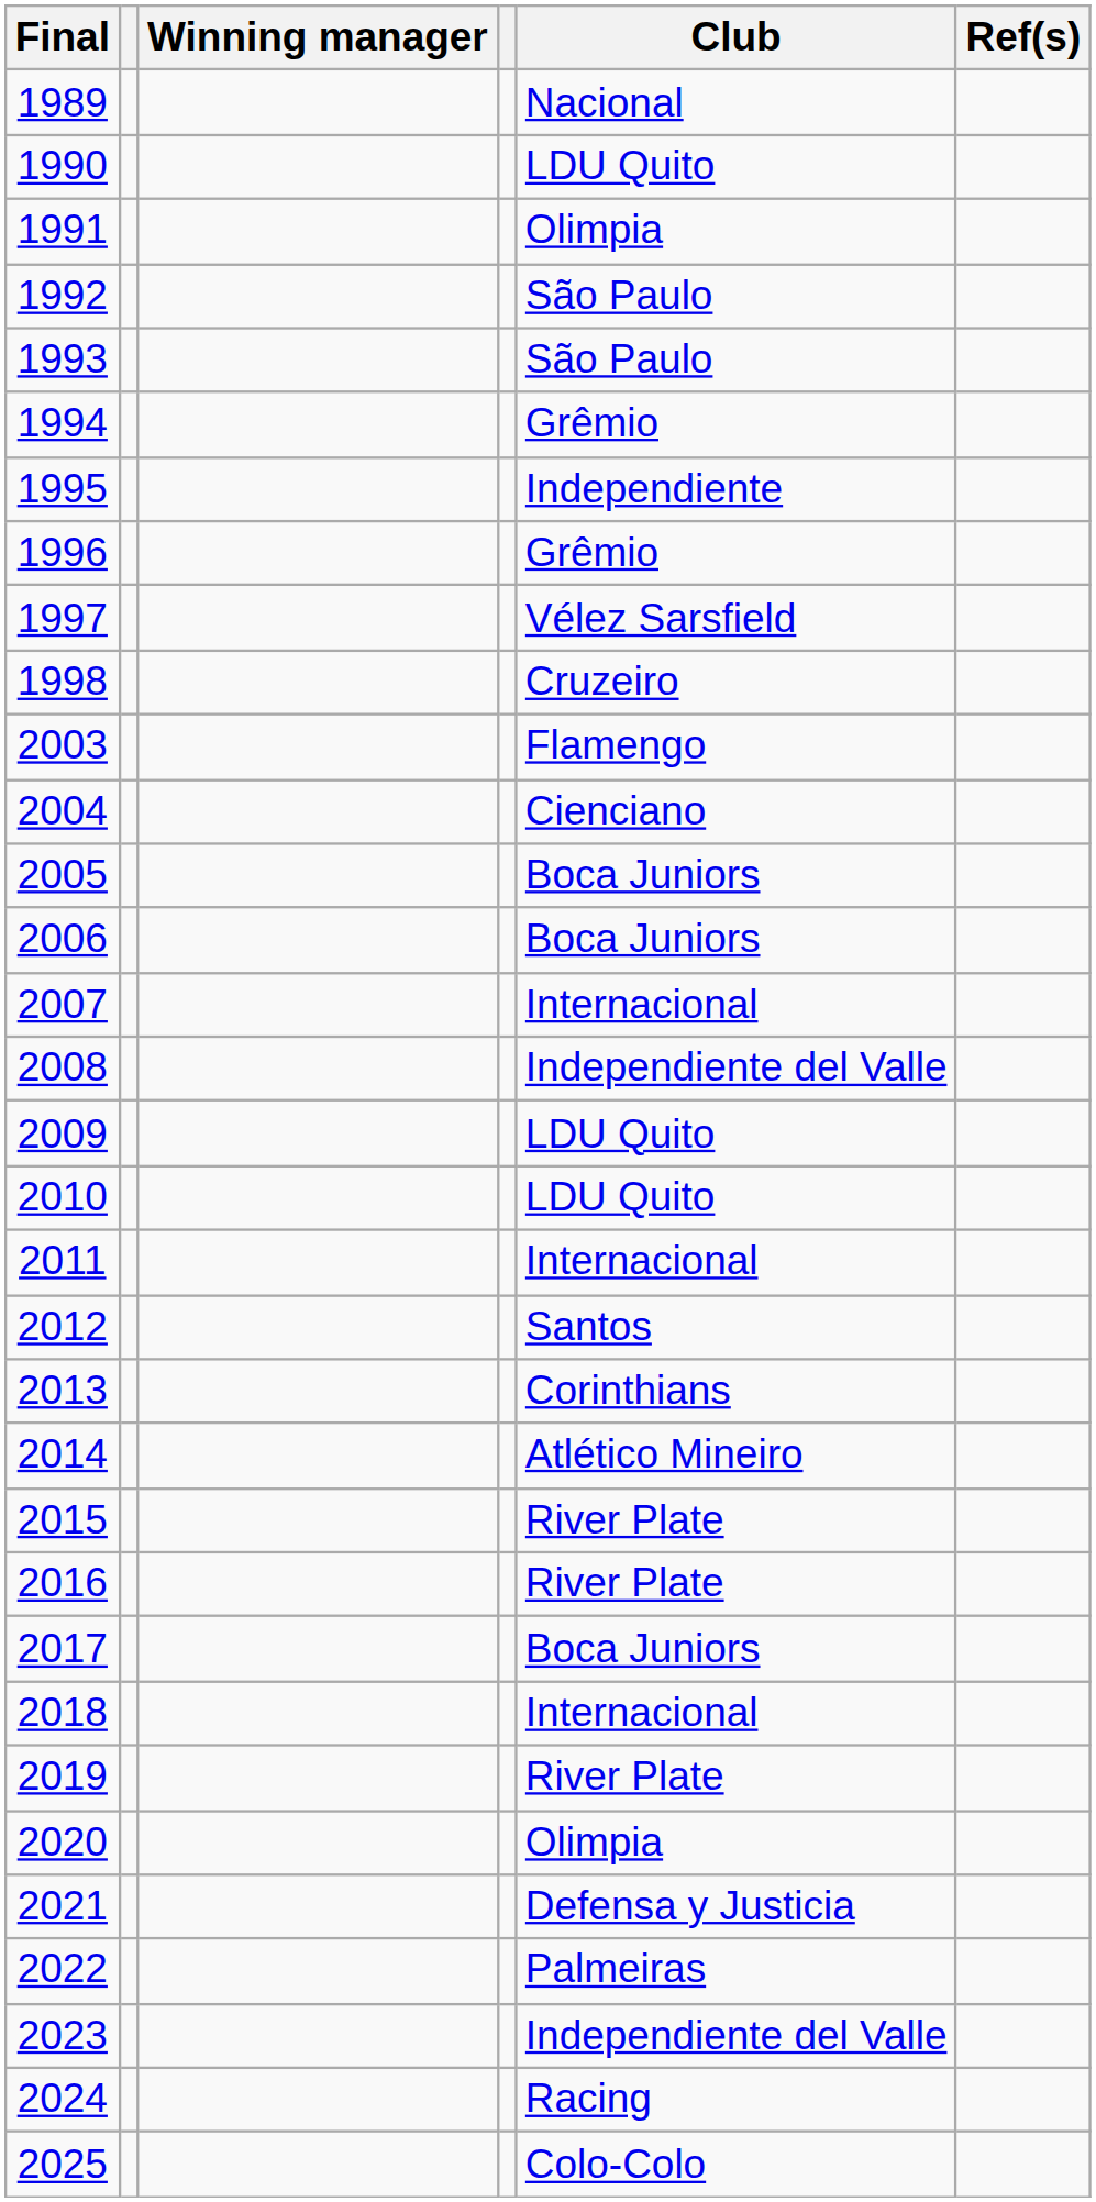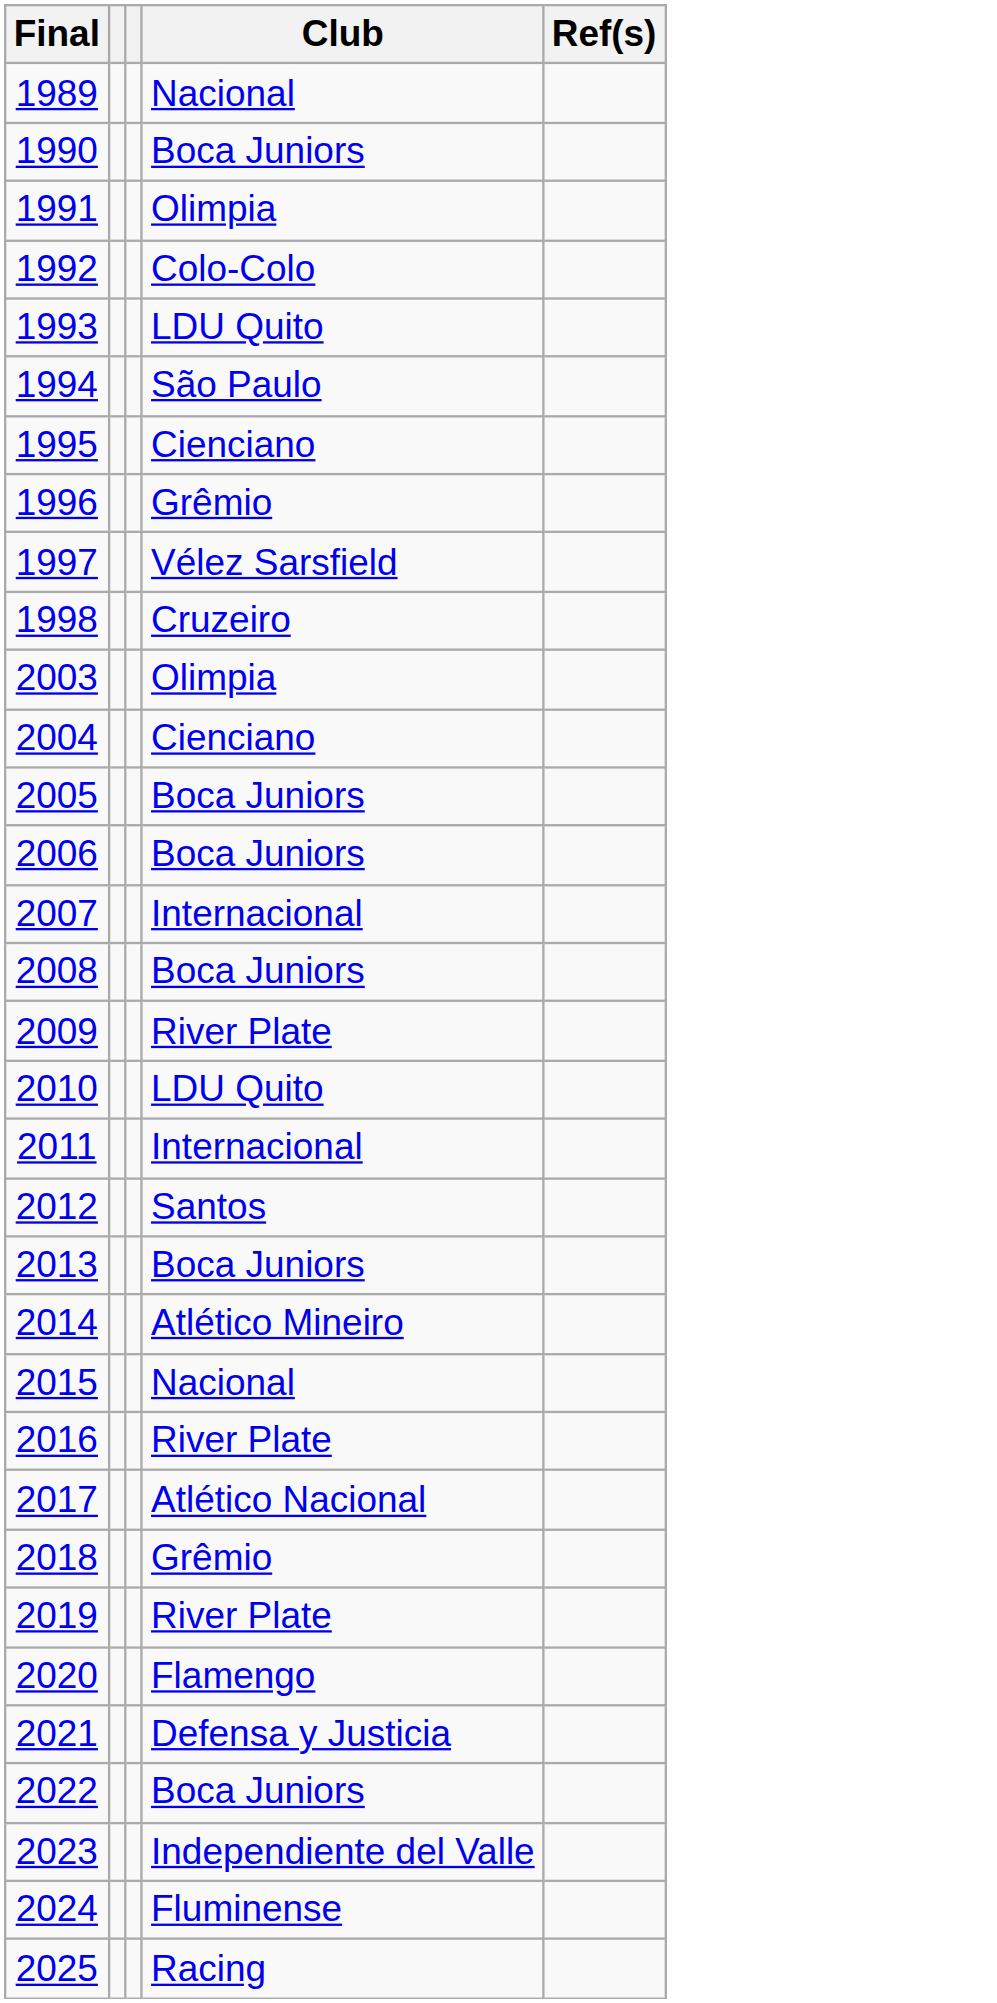- column: Winning manager
1990 | Club: LDU Quito -> Boca Juniors
1992 | Club: São Paulo -> Colo-Colo
1993 | Club: São Paulo -> LDU Quito
1994 | Club: Grêmio -> São Paulo
1995 | Club: Independiente -> Cienciano
2003 | Club: Flamengo -> Olimpia
2008 | Club: Independiente del Valle -> Boca Juniors
2009 | Club: LDU Quito -> River Plate
2013 | Club: Corinthians -> Boca Juniors
2015 | Club: River Plate -> Nacional
2017 | Club: Boca Juniors -> Atlético Nacional
2018 | Club: Internacional -> Grêmio
2020 | Club: Olimpia -> Flamengo
2022 | Club: Palmeiras -> Boca Juniors
2024 | Club: Racing -> Fluminense
2025 | Club: Colo-Colo -> Racing
